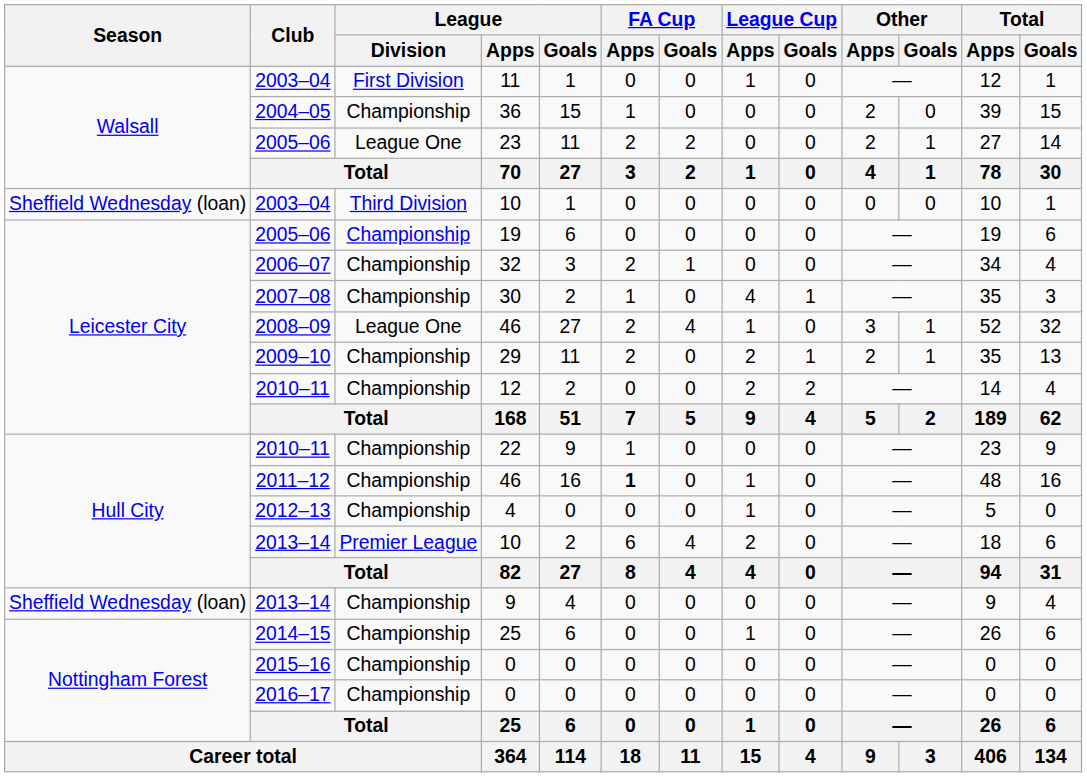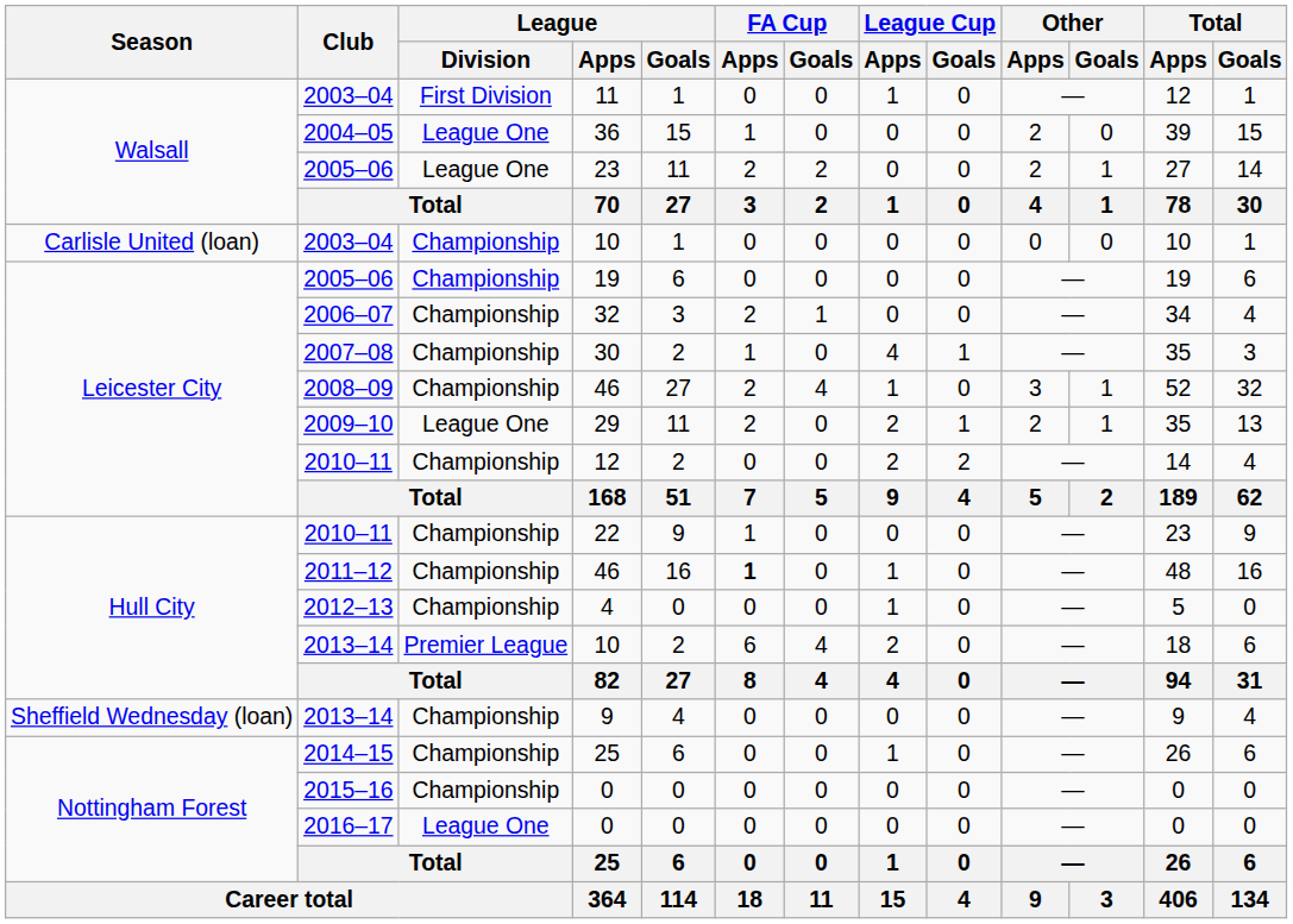36 | League / Division: Championship -> League One
2003–04 / 10 | Season: Sheffield Wednesday (loan) -> Carlisle United (loan)
2003–04 / 10 | League / Division: Third Division -> Championship
2008–09 / 46 | League / Division: League One -> Championship
29 | League / Division: Championship -> League One
2016–17 / 0 | League / Division: Championship -> League One
